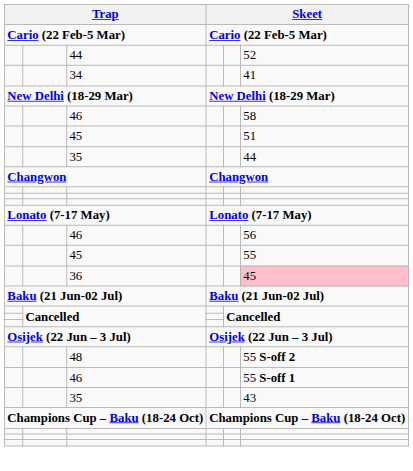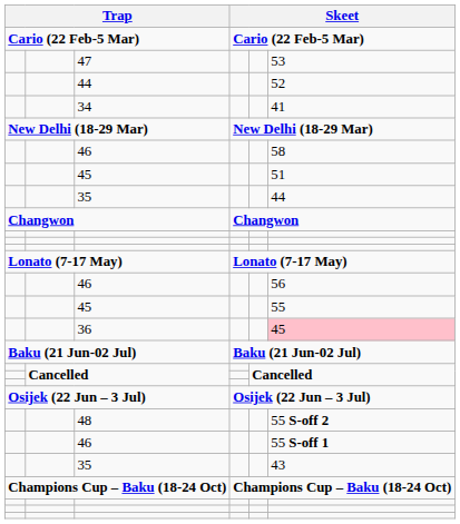+ row: 47 | 53
